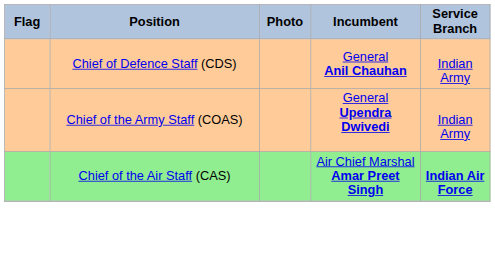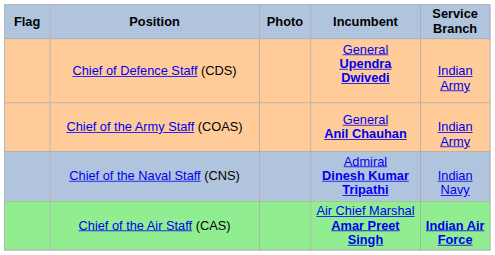Chief of Defence Staff (CDS) | Incumbent: General Anil Chauhan -> General Upendra Dwivedi
Chief of the Army Staff (COAS) | Incumbent: General Upendra Dwivedi -> General Anil Chauhan
+ row: Chief of the Naval Staff (CNS) | Admiral Dinesh Kumar Tripathi | Indian Navy
